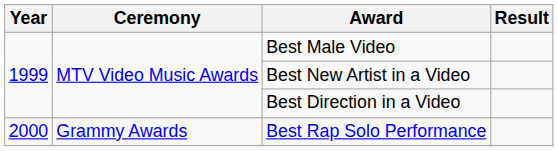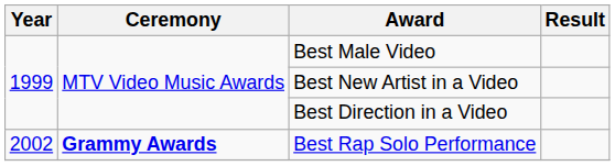Best Rap Solo Performance | Year: 2000 -> 2002
Best Rap Solo Performance | Ceremony: normal -> bold
